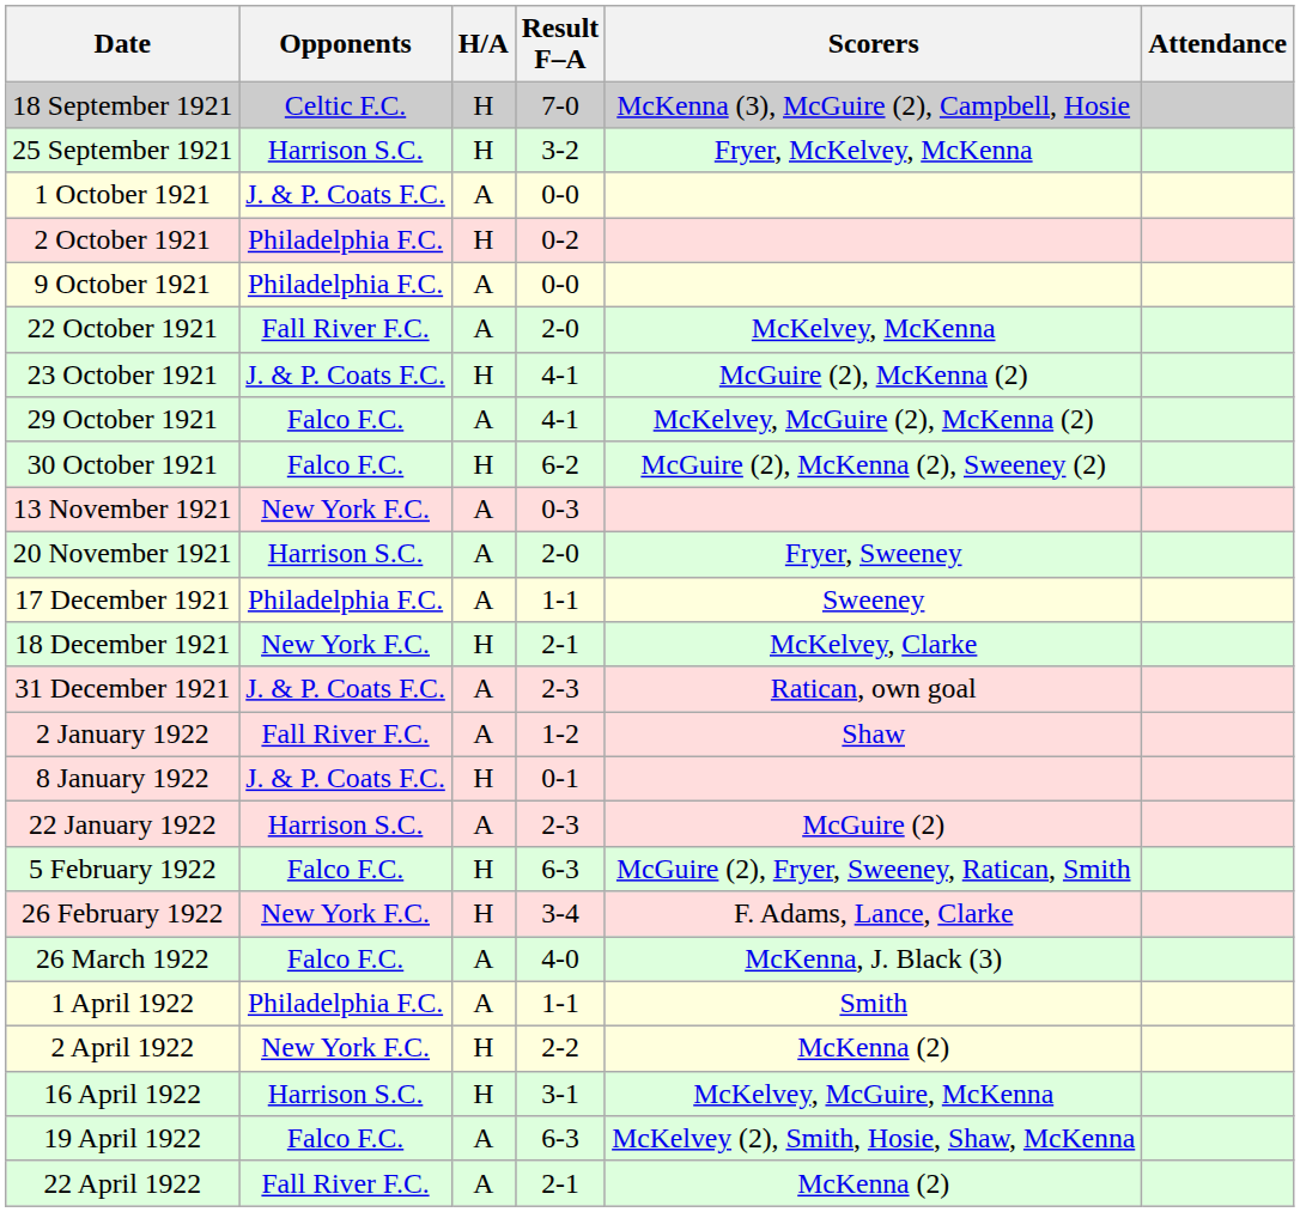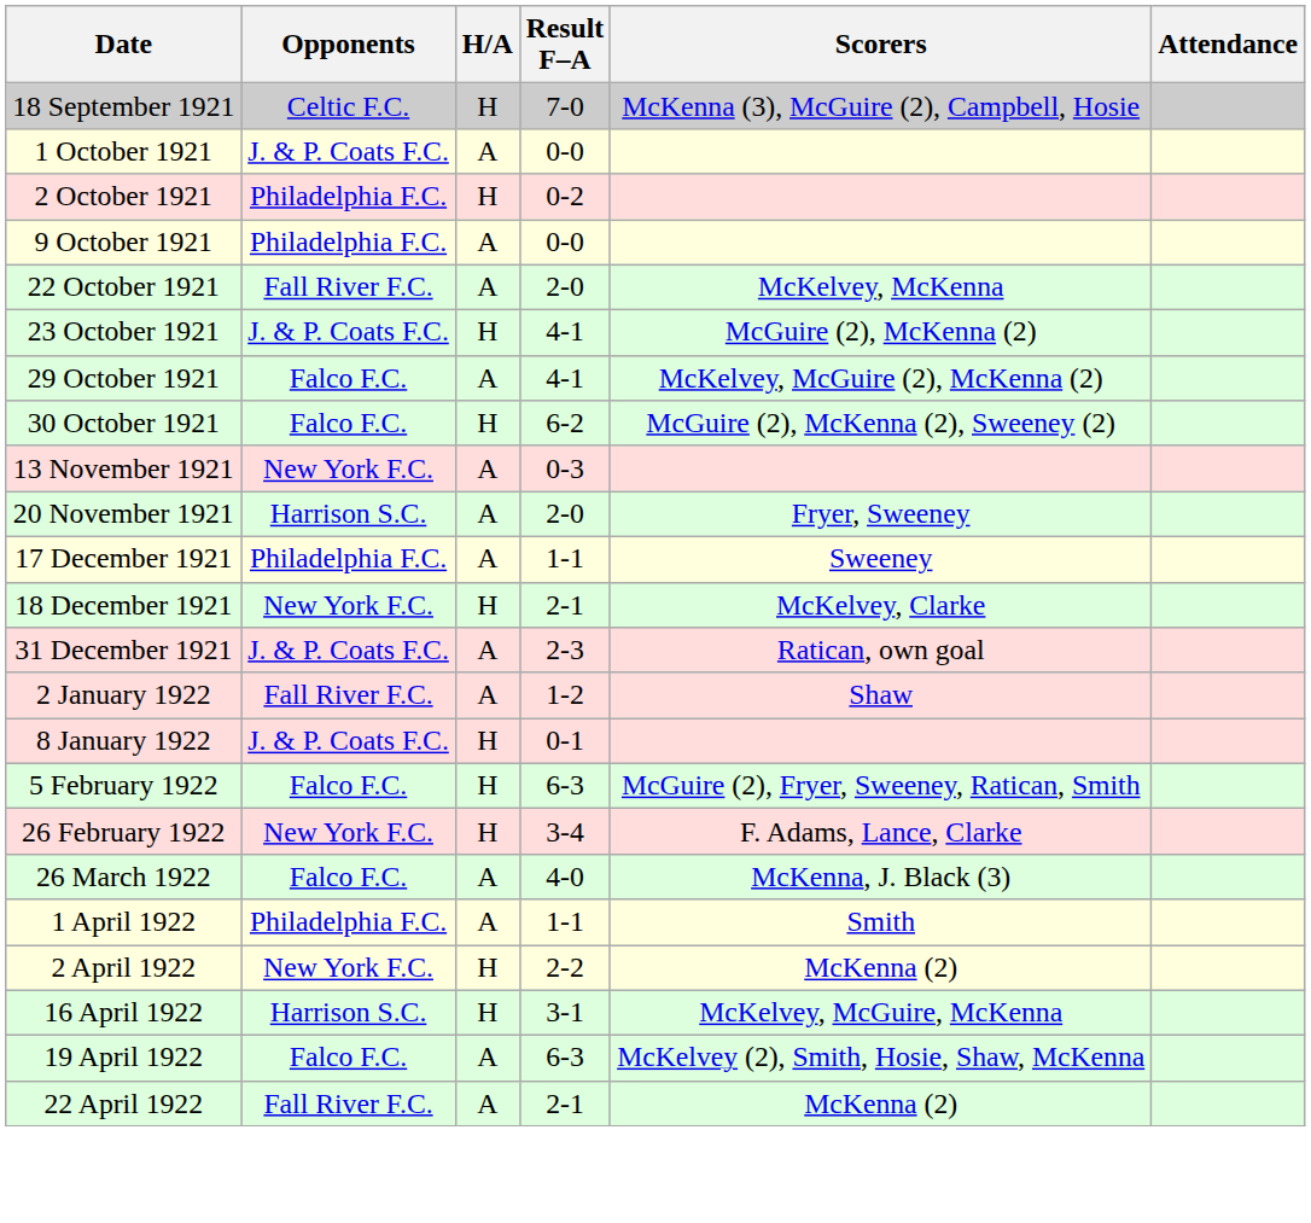- row: 25 September 1921 | Harrison S.C. | H | 3-2 | Fryer, McKelvey, McKenna
- row: 22 January 1922 | Harrison S.C. | A | 2-3 | McGuire (2)
